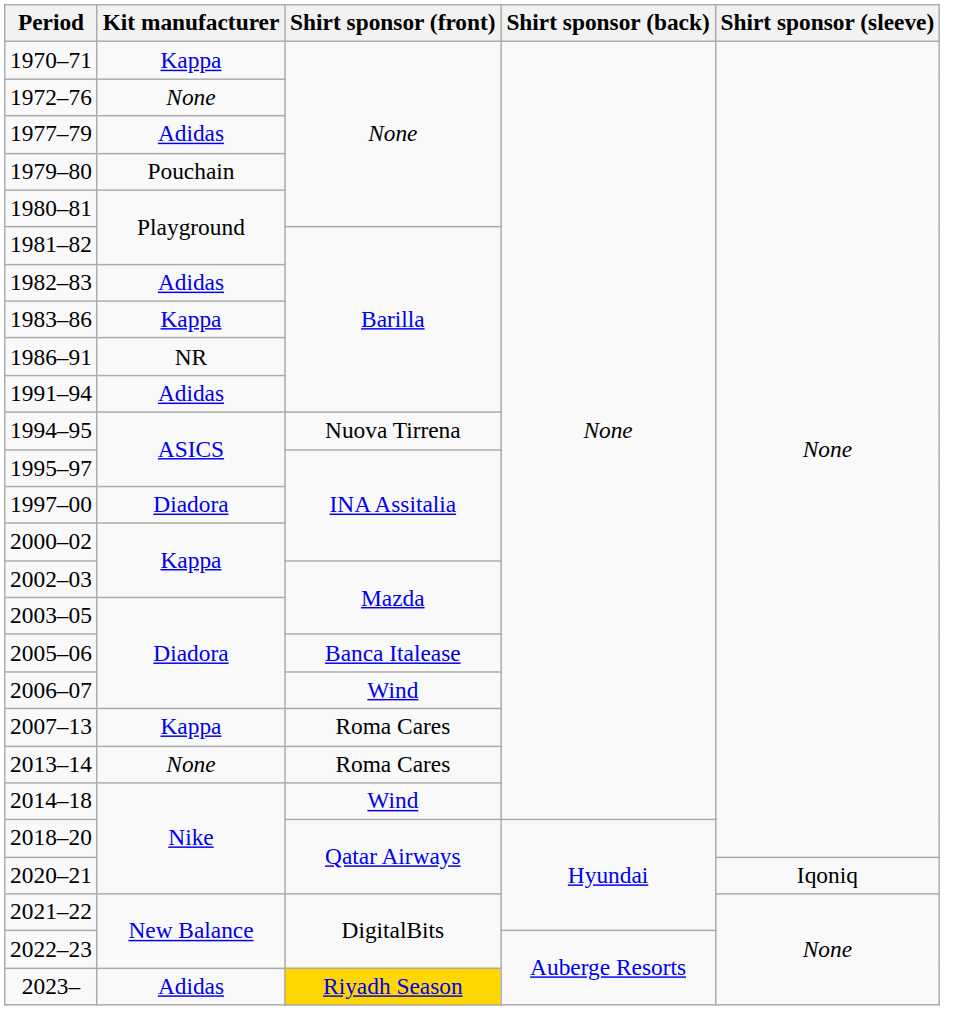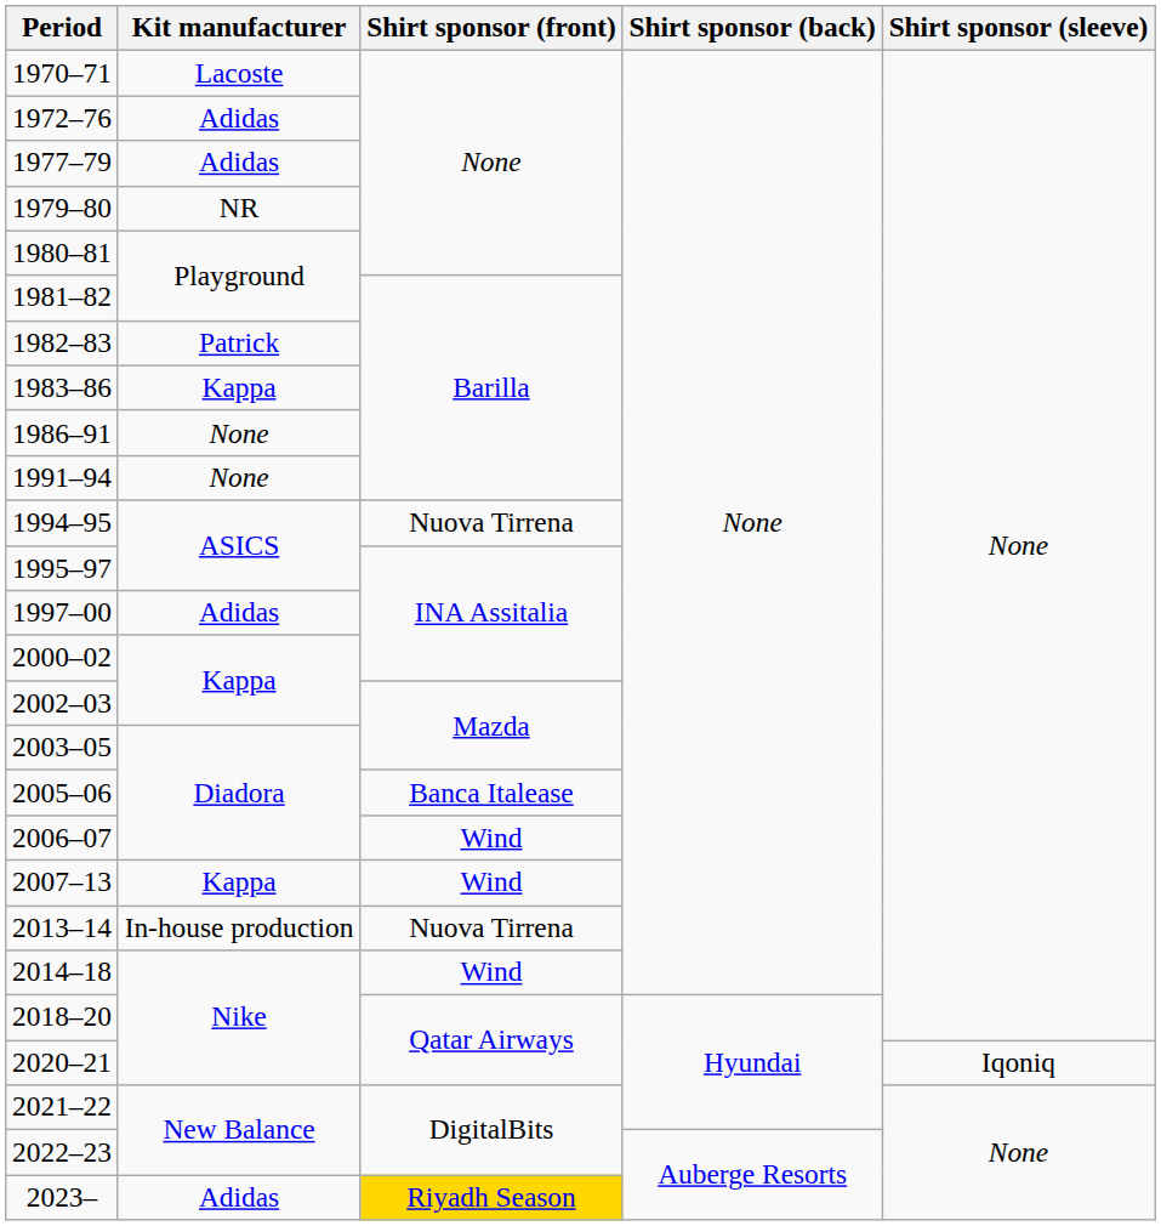1970–71 | Kit manufacturer: Kappa -> Lacoste
1972–76 | Kit manufacturer: None -> Adidas
1979–80 | Kit manufacturer: Pouchain -> NR
1982–83 | Kit manufacturer: Adidas -> Patrick
1986–91 | Kit manufacturer: NR -> None
1991–94 | Kit manufacturer: Adidas -> None
1997–00 | Kit manufacturer: Diadora -> Adidas
2007–13 | Shirt sponsor (front): Roma Cares -> Wind
2013–14 | Kit manufacturer: None -> In-house production
2013–14 | Shirt sponsor (front): Roma Cares -> Nuova Tirrena
